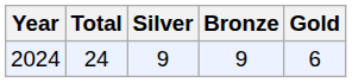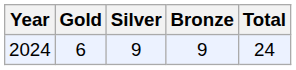columns swapped: Gold <-> Total
